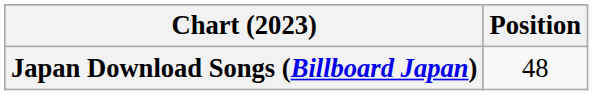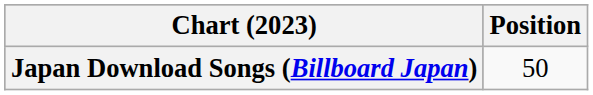Japan Download Songs (Billboard Japan) | Position: 48 -> 50
